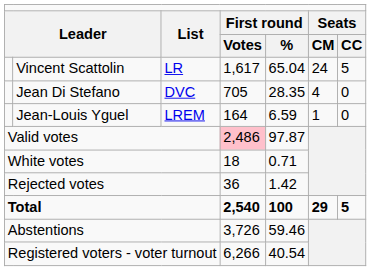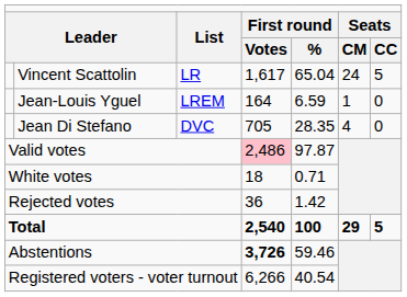rows swapped: Jean Di Stefano <-> Jean-Louis Yguel
Abstentions | column 4: normal -> bold
